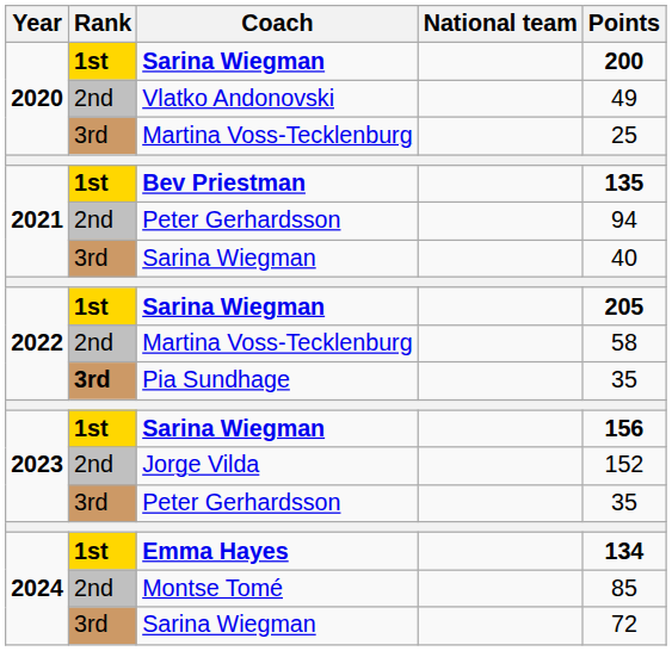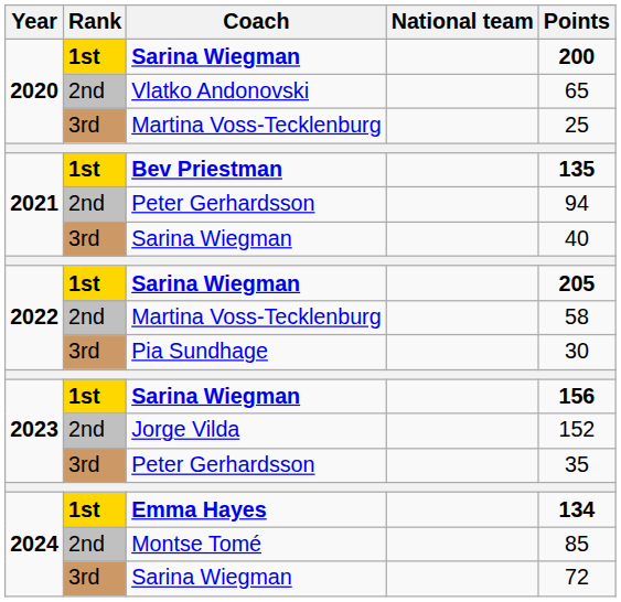Vlatko Andonovski | Points: 49 -> 65
Pia Sundhage | Rank: bold -> normal
Pia Sundhage | Points: 35 -> 30
